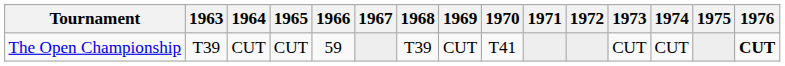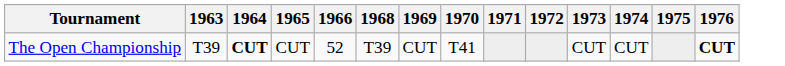- column: 1967
The Open Championship | 1964: normal -> bold
The Open Championship | 1966: 59 -> 52
